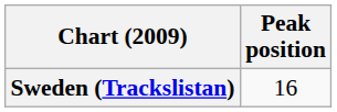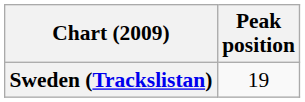Sweden (Trackslistan) | Peak position: 16 -> 19
